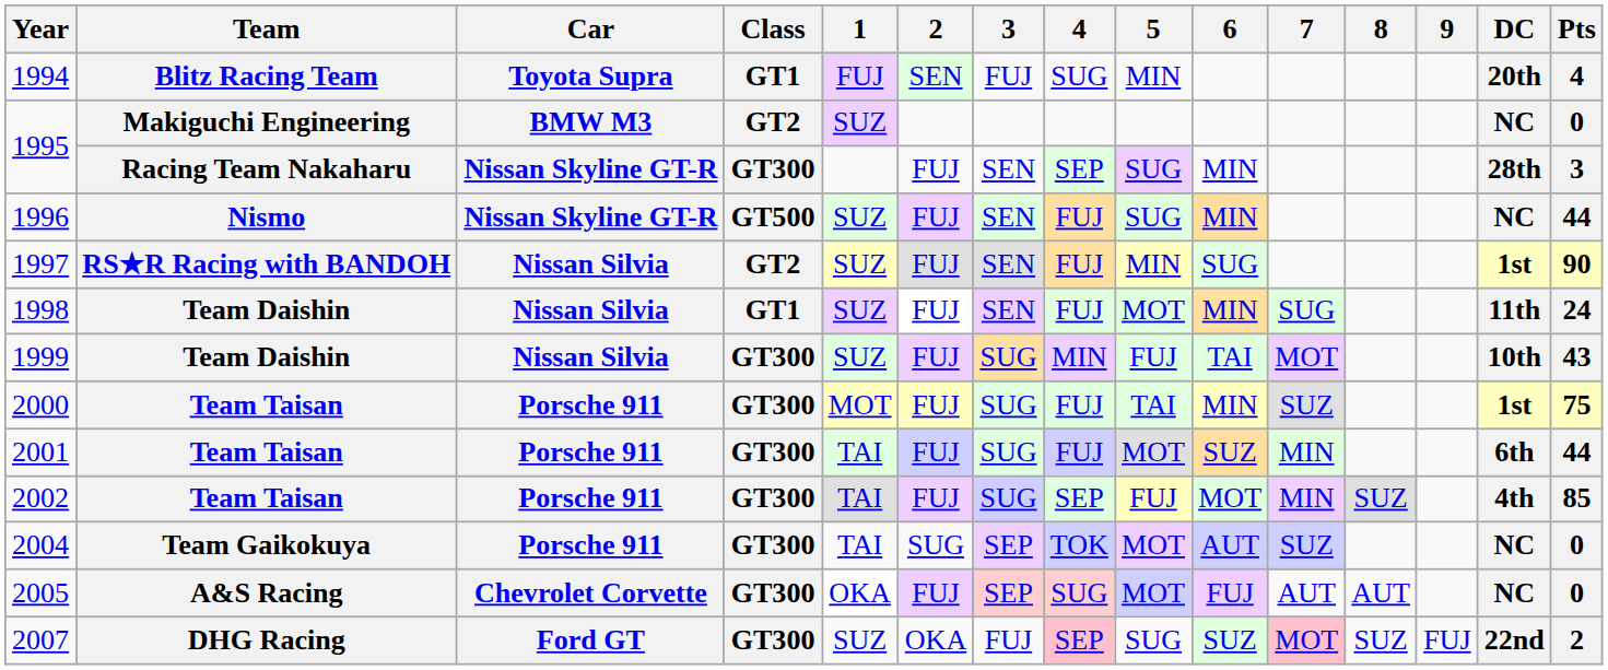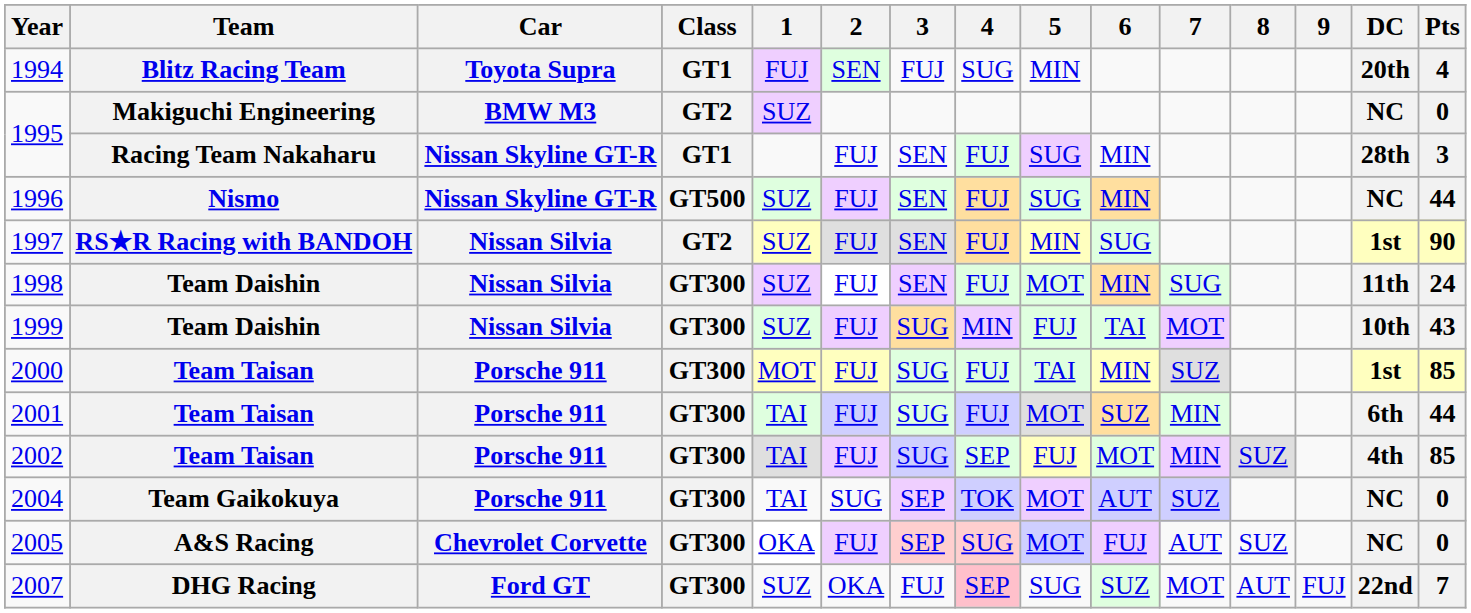1995 / Racing Team Nakaharu | Class: GT300 -> GT1
1995 / Racing Team Nakaharu | 4: SEP -> FUJ
1998 | Class: GT1 -> GT300
2000 | Pts: 75 -> 85
2005 | 8: AUT -> SUZ
2007 | 7: pink background -> no background
2007 | 8: SUZ -> AUT
2007 | Pts: 2 -> 7
